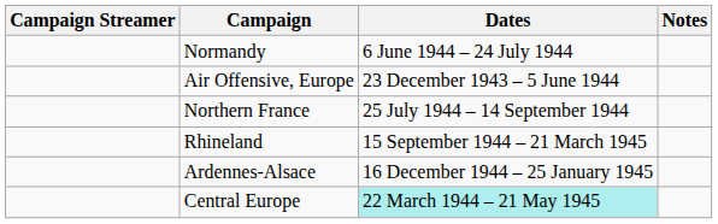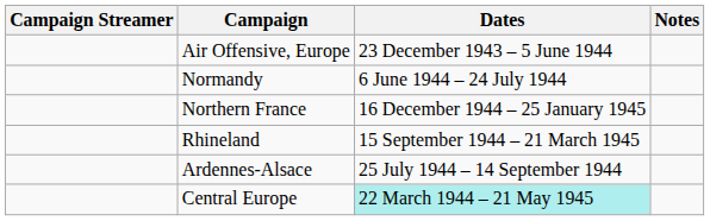rows swapped: Air Offensive, Europe <-> Normandy
Northern France | Dates: 25 July 1944 – 14 September 1944 -> 16 December 1944 – 25 January 1945
Ardennes-Alsace | Dates: 16 December 1944 – 25 January 1945 -> 25 July 1944 – 14 September 1944
